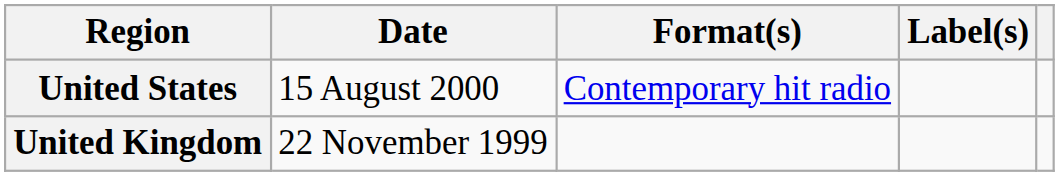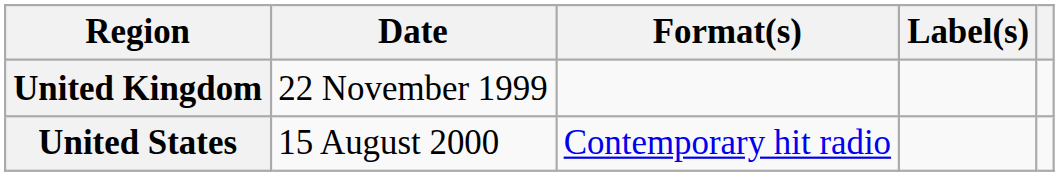rows swapped: United Kingdom <-> United States
